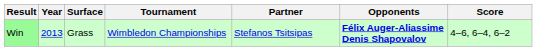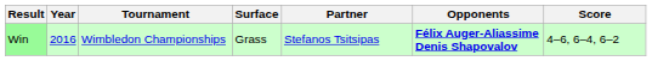columns swapped: Tournament <-> Surface
Win | Year: 2013 -> 2016
